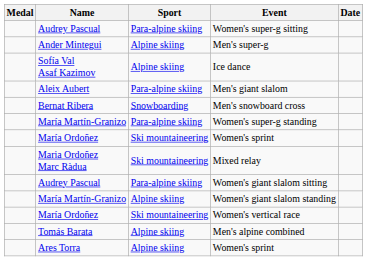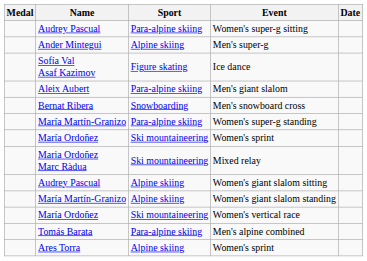Ice dance | Sport: Alpine skiing -> Figure skating
Women's giant slalom sitting | Sport: Para-alpine skiing -> Alpine skiing
Men's alpine combined | Sport: Alpine skiing -> Para-alpine skiing
